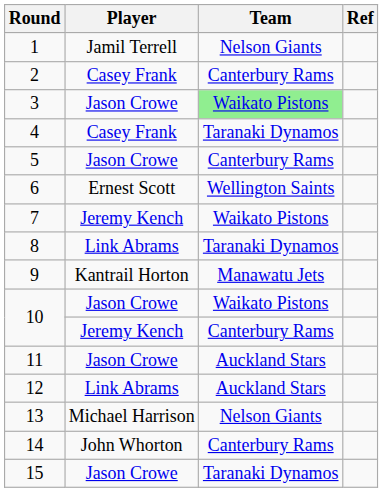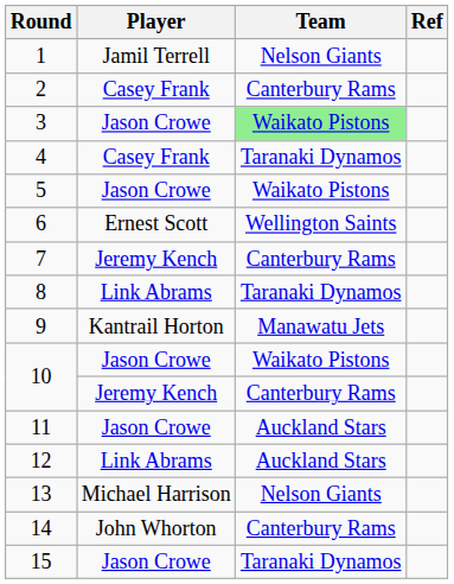5 | Team: Canterbury Rams -> Waikato Pistons
7 | Team: Waikato Pistons -> Canterbury Rams
